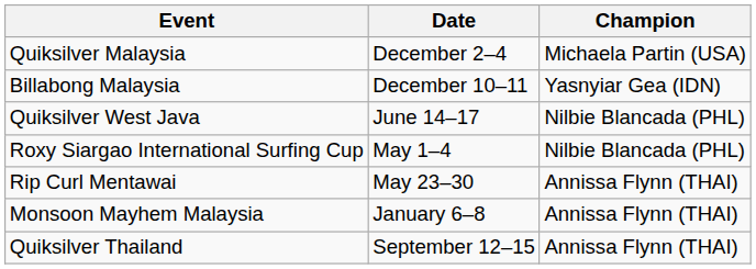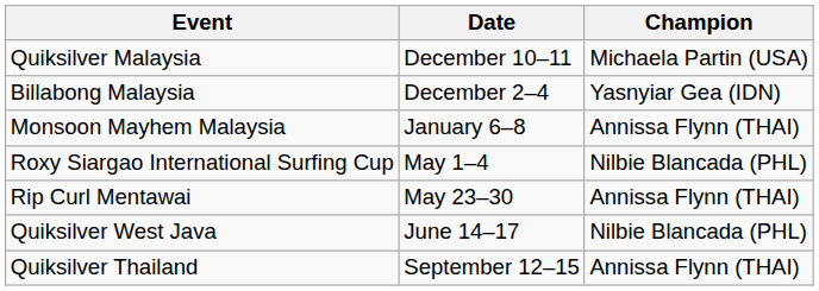Quiksilver Malaysia | Date: December 2–4 -> December 10–11
Billabong Malaysia | Date: December 10–11 -> December 2–4
rows swapped: Monsoon Mayhem Malaysia <-> Quiksilver West Java
